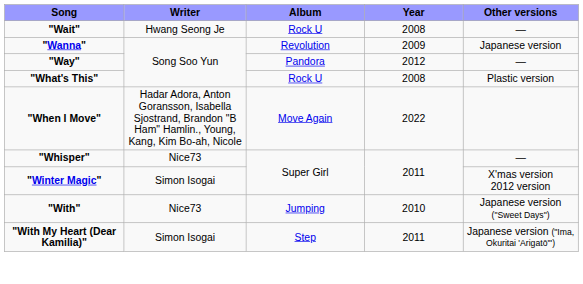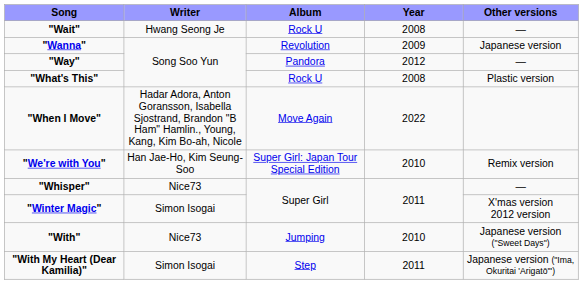+ row: "We're with You" | Han Jae-Ho, Kim Seung-Soo | Super Girl: Japan Tour Special Edition | 2010 | Remix version
